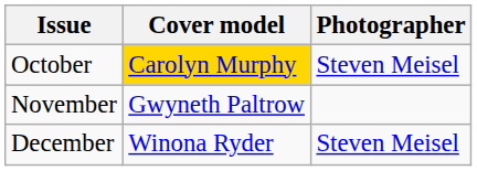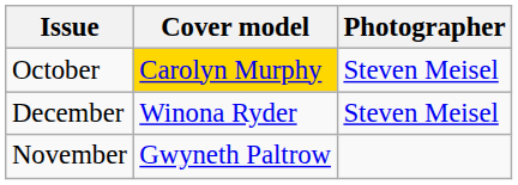rows swapped: November <-> December
